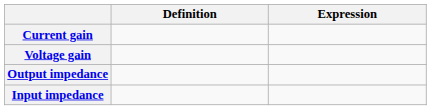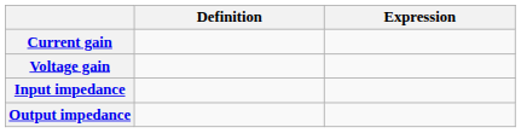rows swapped: Input impedance <-> Output impedance
